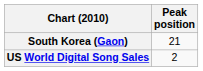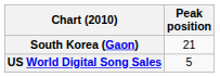US World Digital Song Sales | Peak position: 2 -> 5
